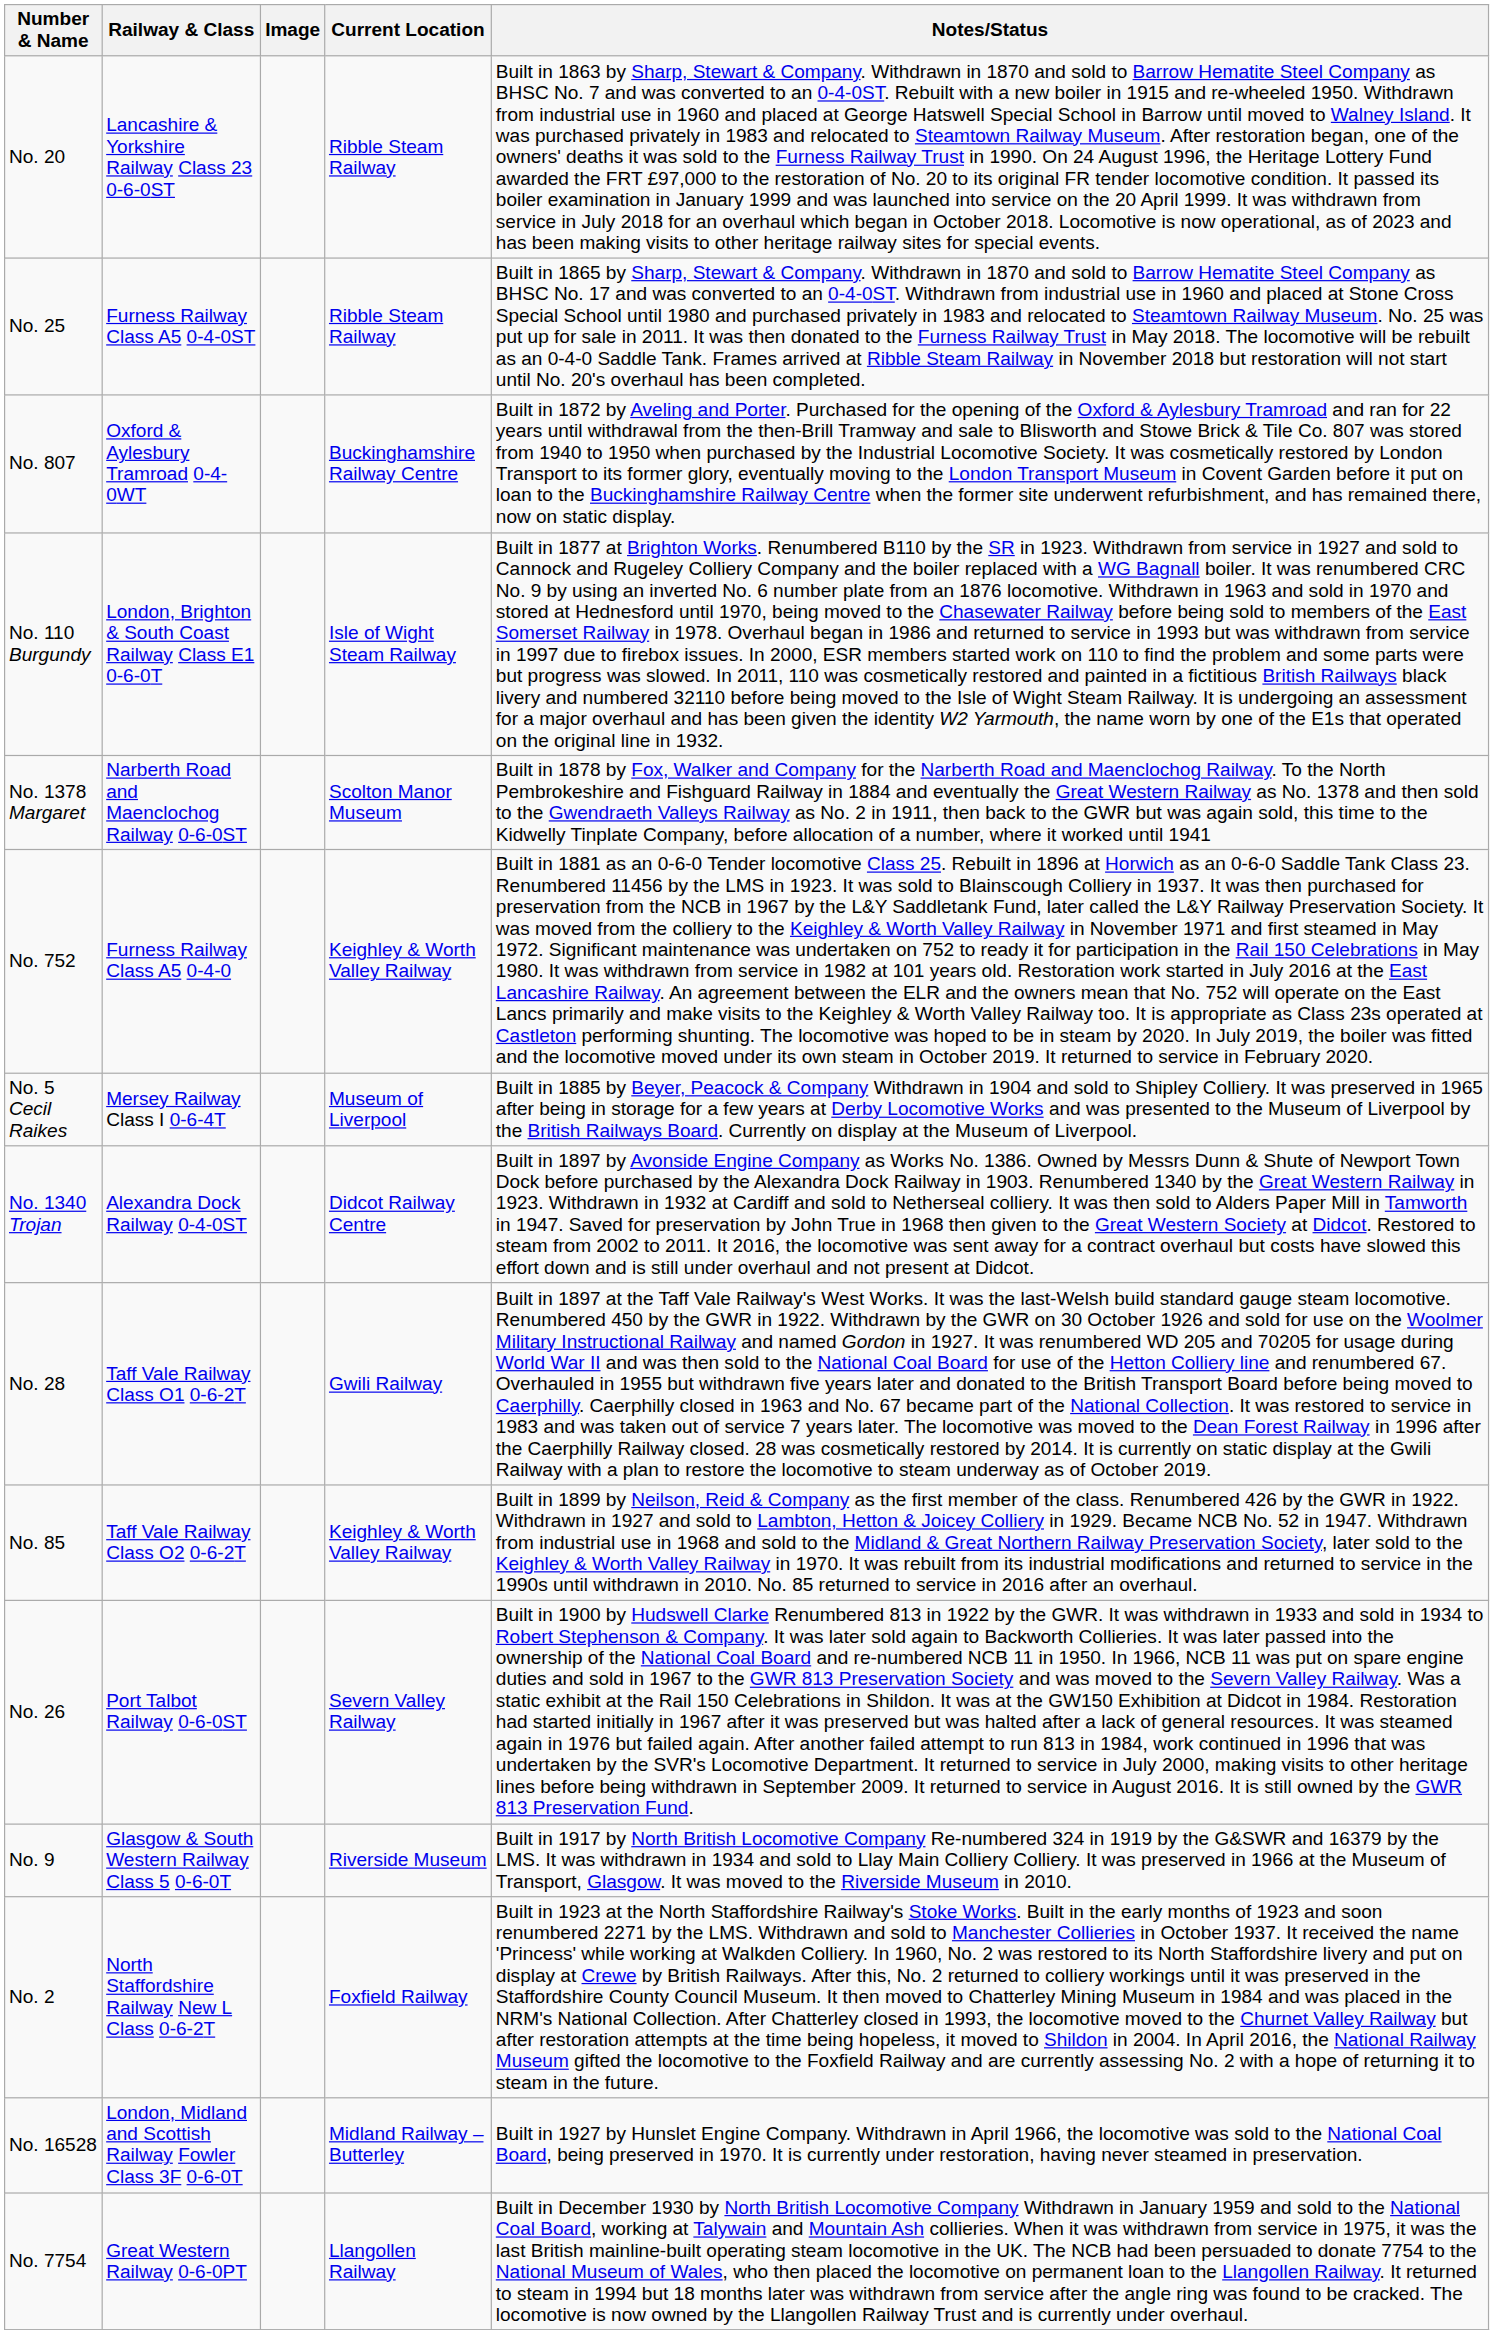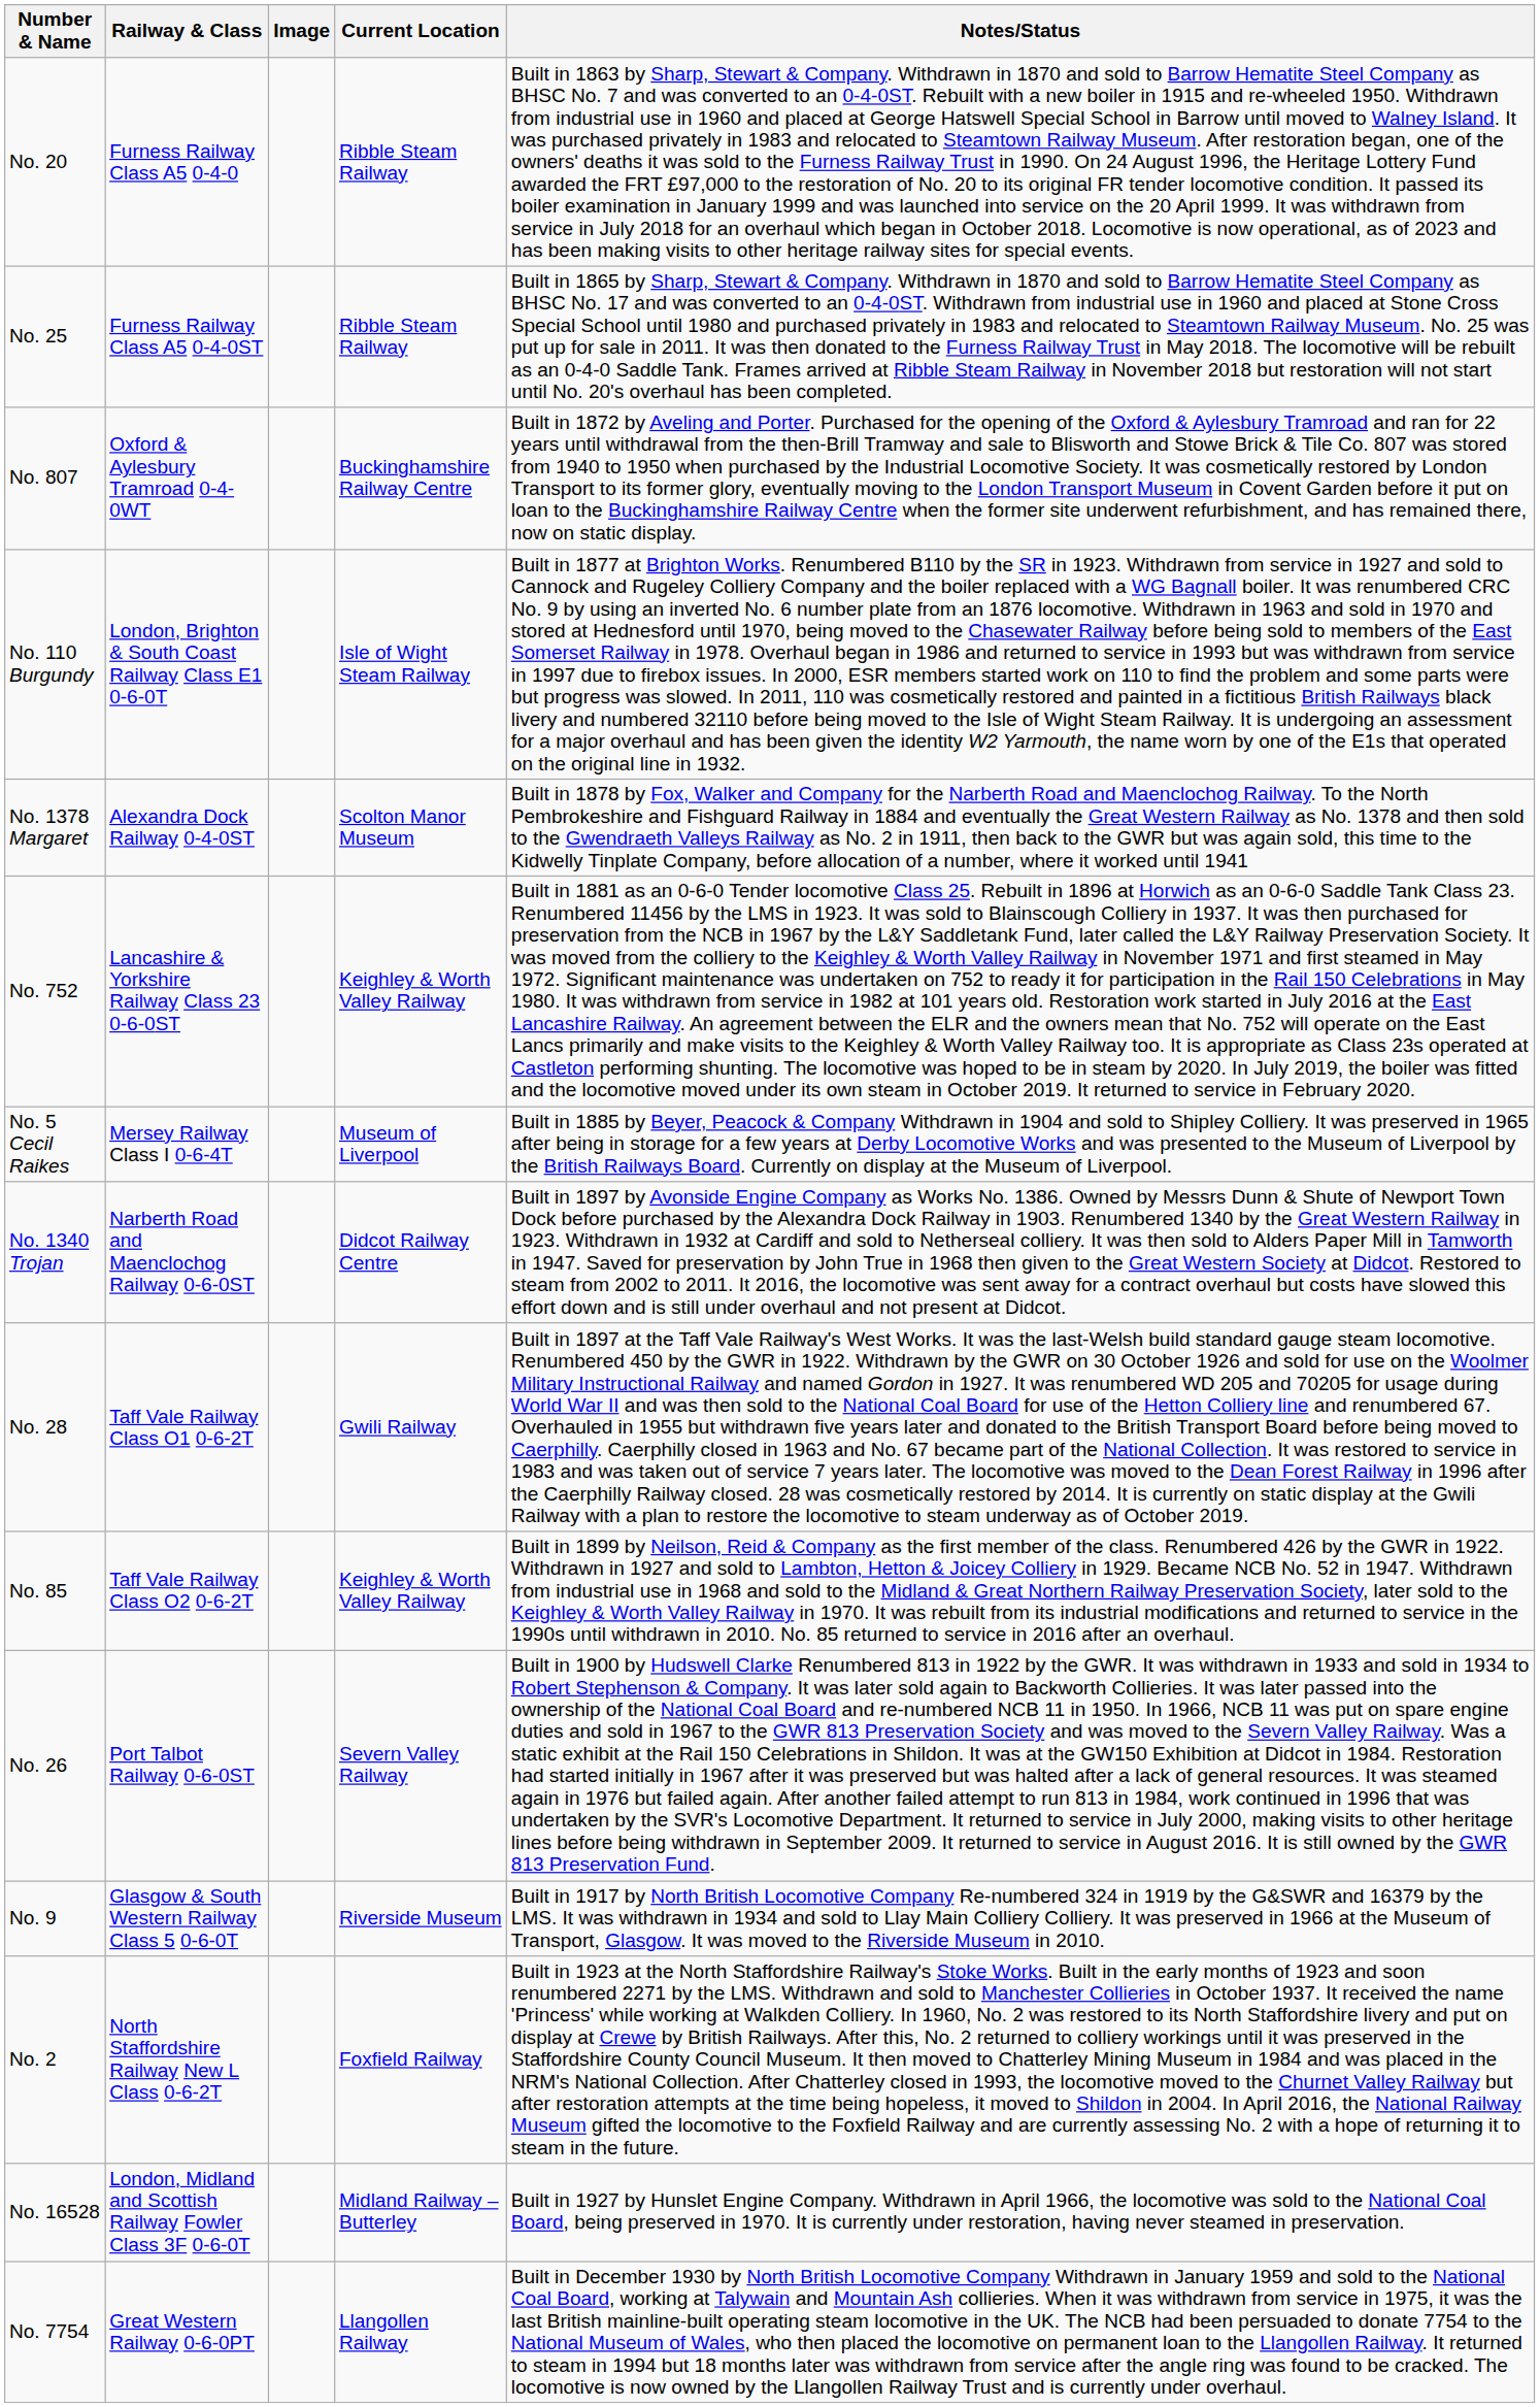No. 20 | Railway & Class: Lancashire & Yorkshire Railway Class 23 0-6-0ST -> Furness Railway Class A5 0-4-0
No. 1378 Margaret | Railway & Class: Narberth Road and Maenclochog Railway 0-6-0ST -> Alexandra Dock Railway 0-4-0ST
No. 752 | Railway & Class: Furness Railway Class A5 0-4-0 -> Lancashire & Yorkshire Railway Class 23 0-6-0ST
No. 1340 Trojan | Railway & Class: Alexandra Dock Railway 0-4-0ST -> Narberth Road and Maenclochog Railway 0-6-0ST
